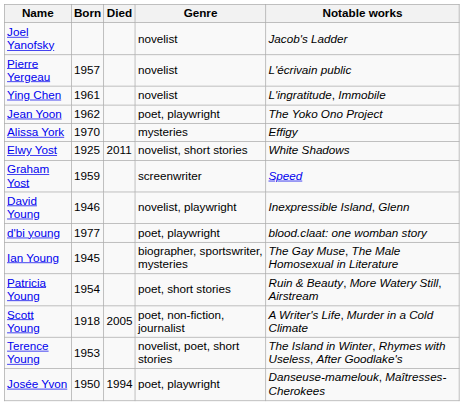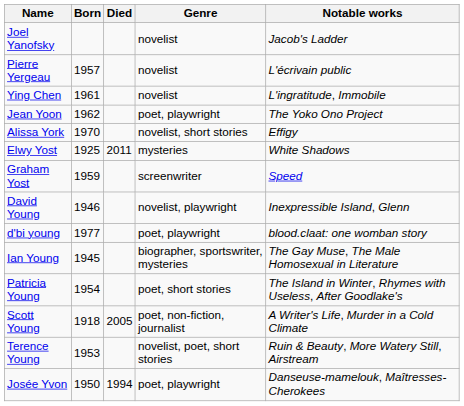Alissa York | Genre: mysteries -> novelist, short stories
Elwy Yost | Genre: novelist, short stories -> mysteries
Patricia Young | Notable works: Ruin & Beauty, More Watery Still, Airstream -> The Island in Winter, Rhymes with Useless, After Goodlake's
Terence Young | Notable works: The Island in Winter, Rhymes with Useless, After Goodlake's -> Ruin & Beauty, More Watery Still, Airstream
